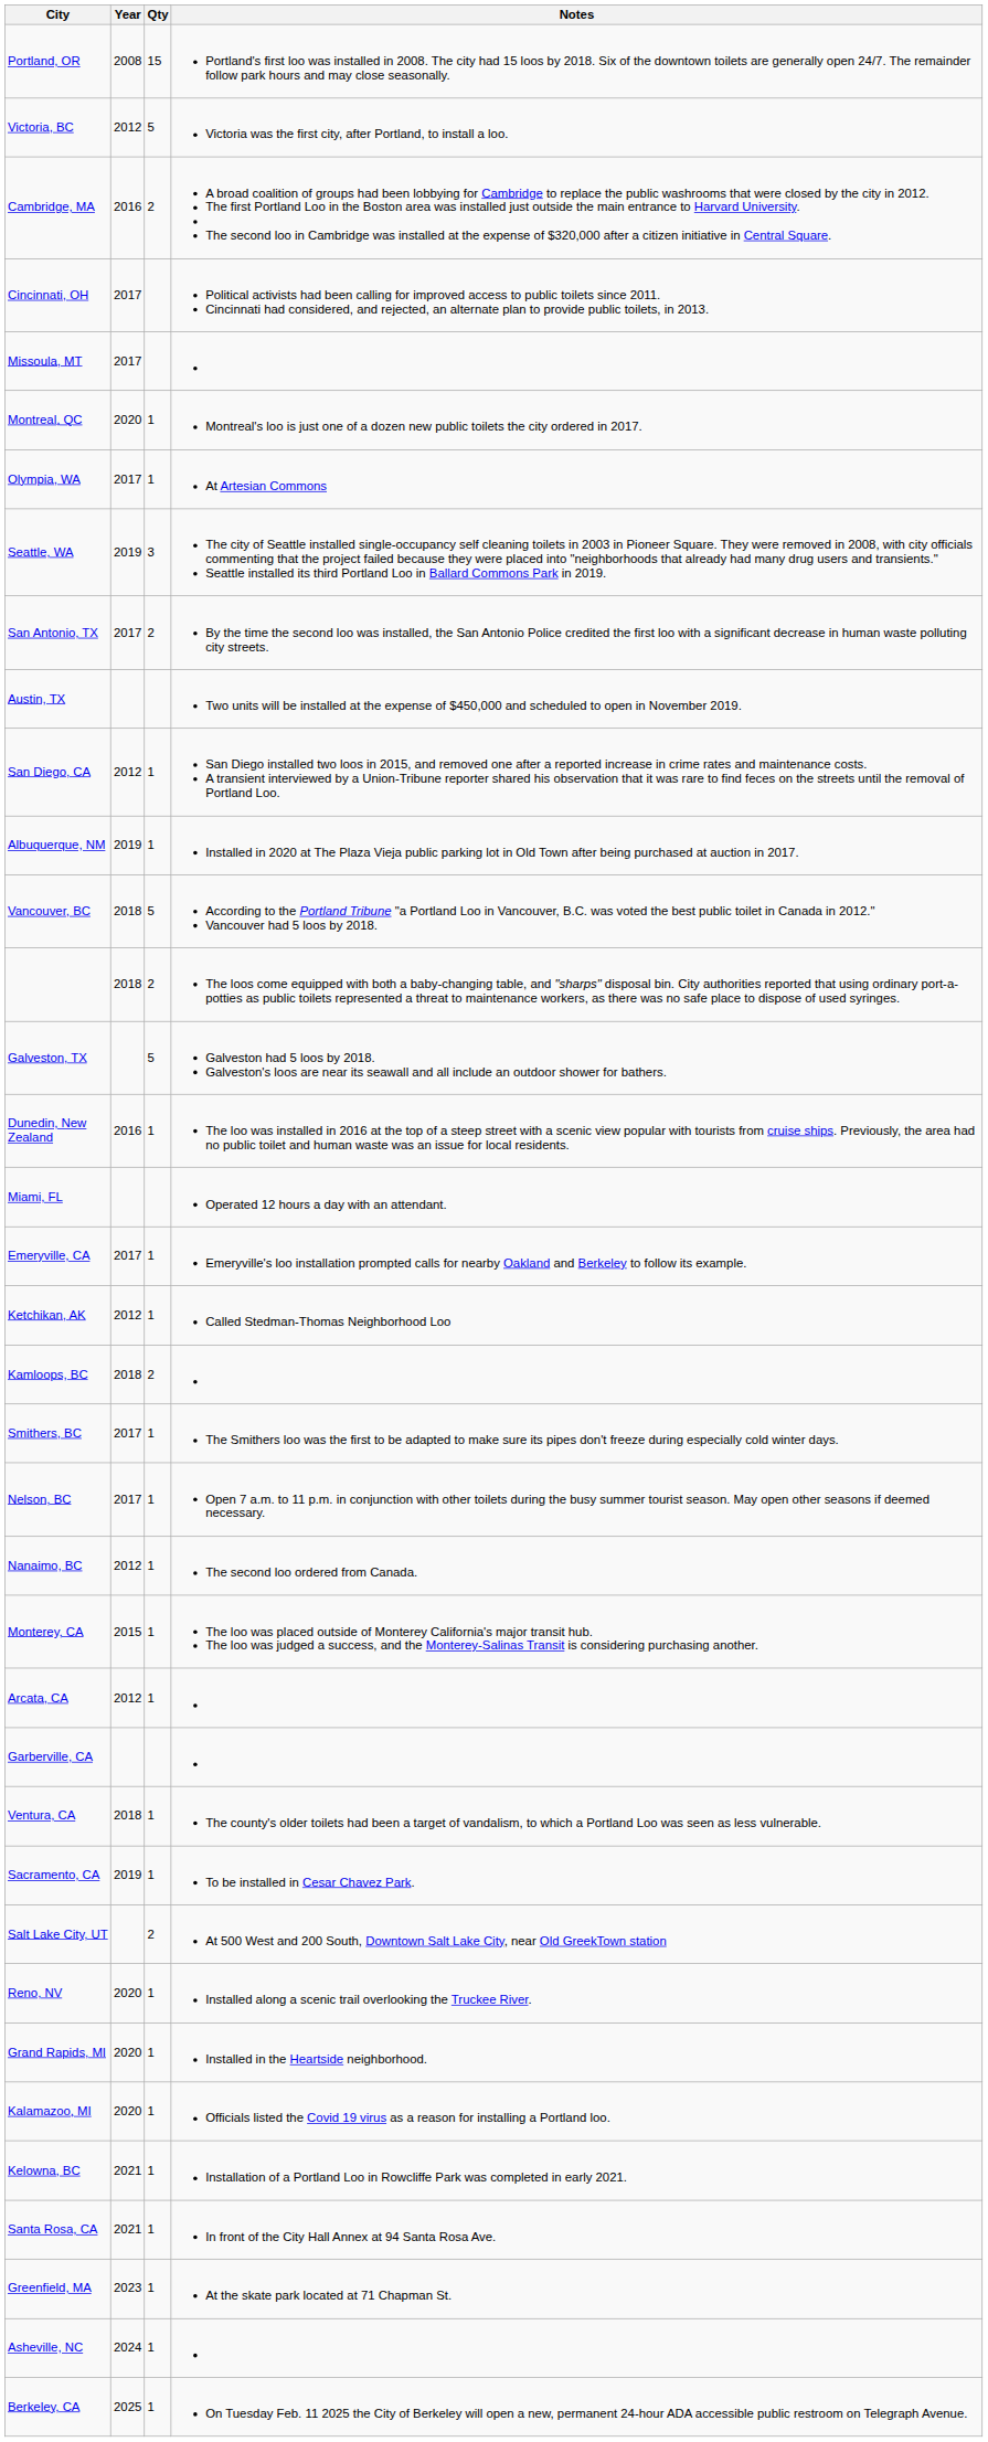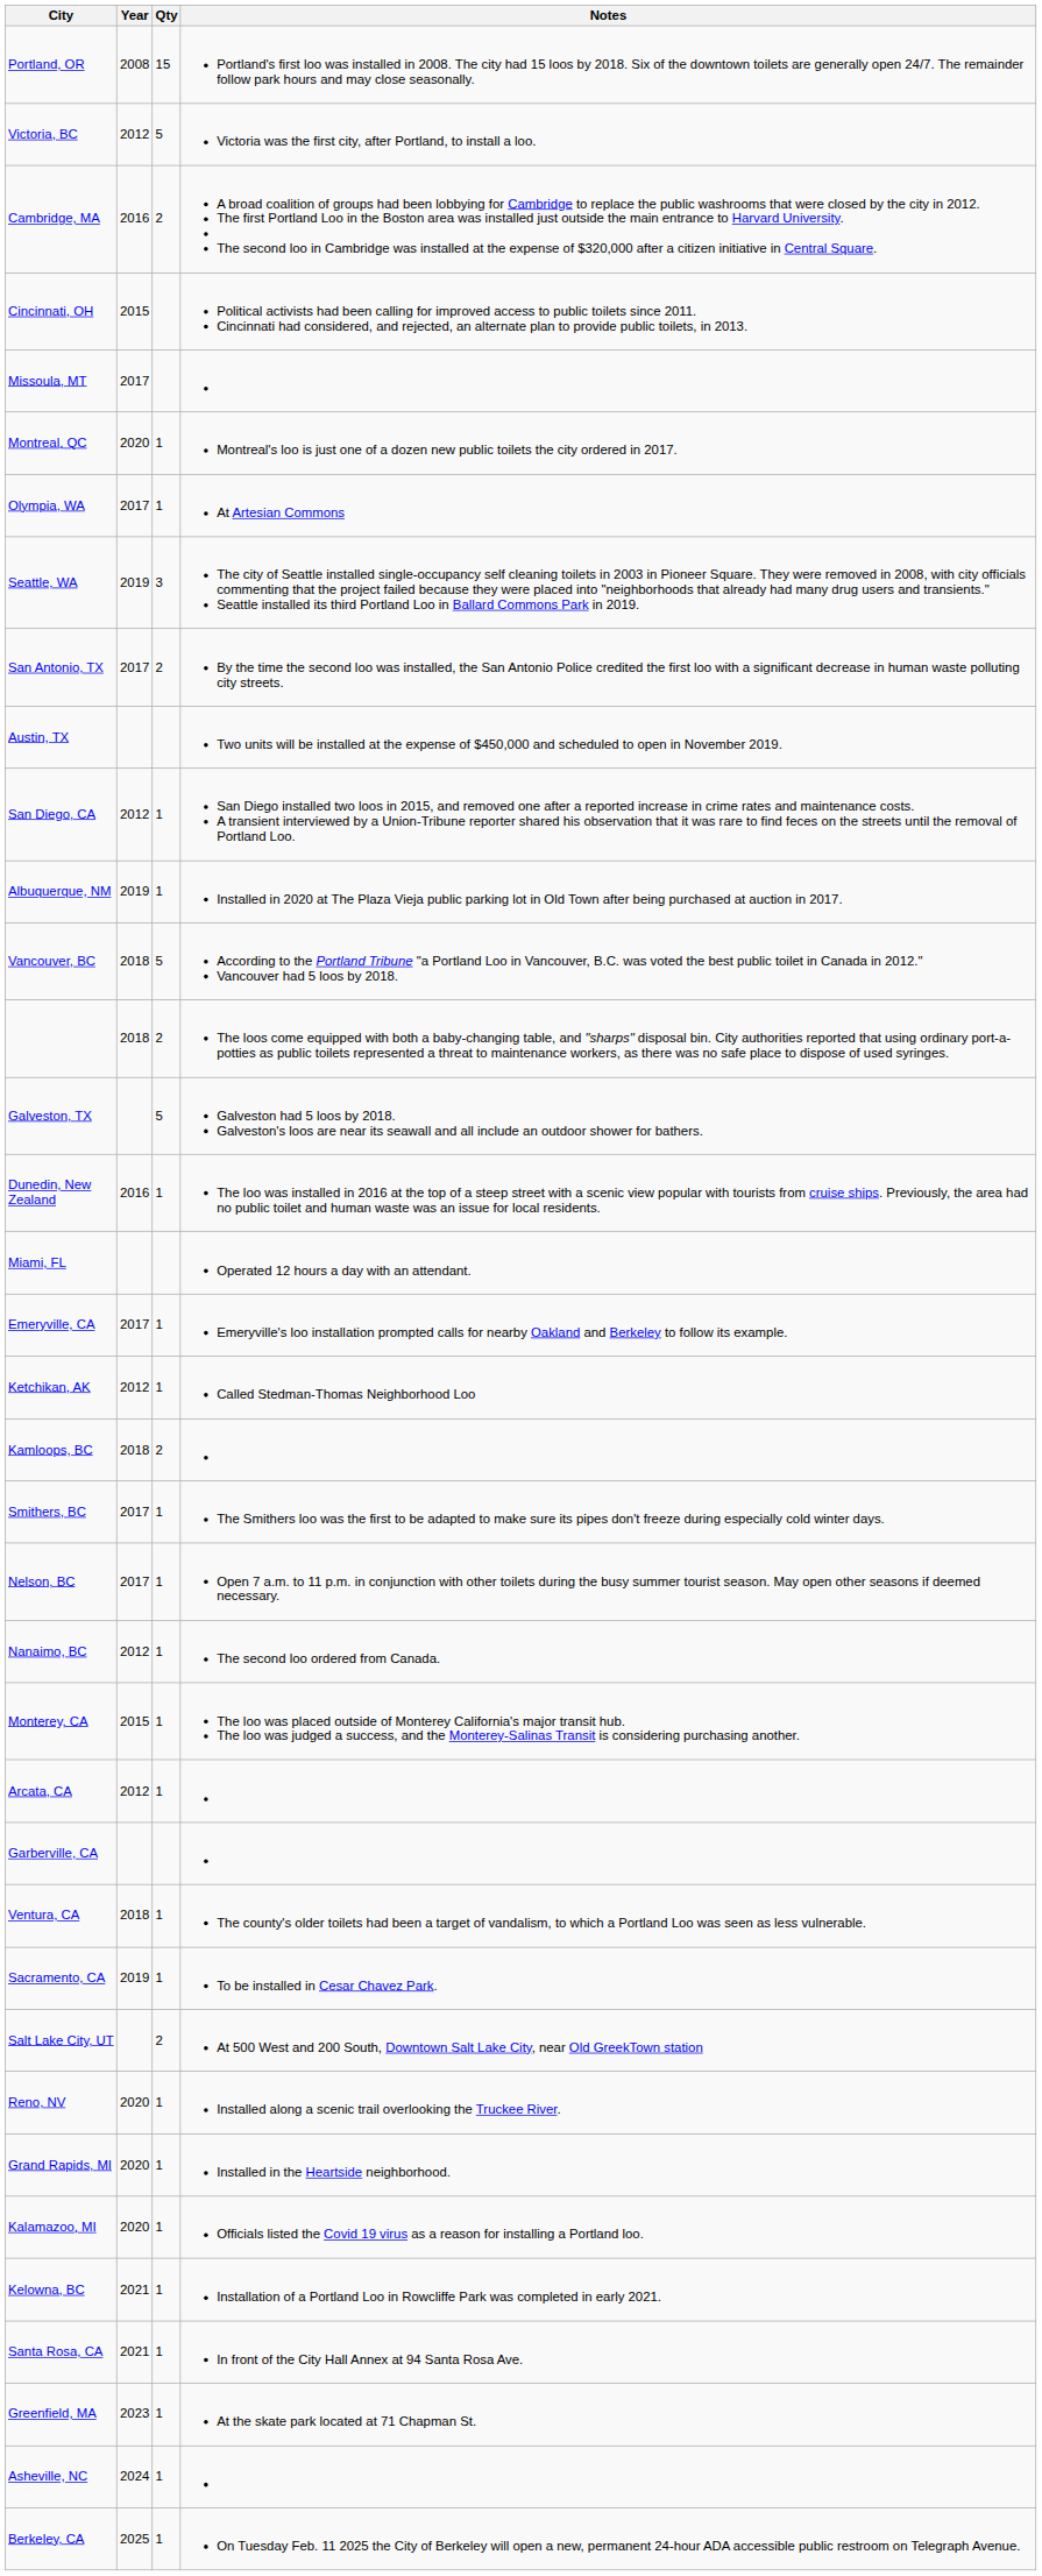Cincinnati, OH | Year: 2017 -> 2015
